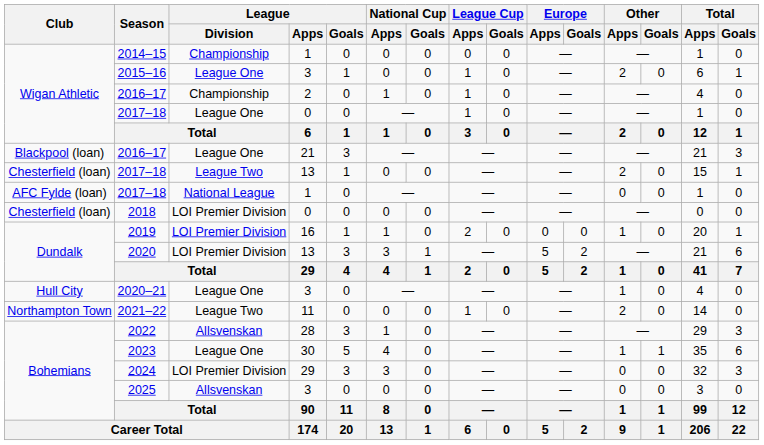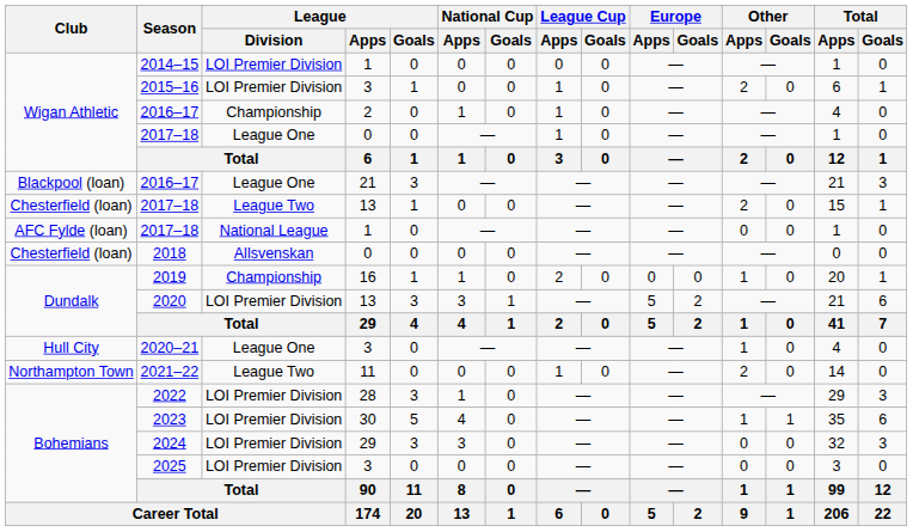2014–15 | League / Division: Championship -> LOI Premier Division
2015–16 | League / Division: League One -> LOI Premier Division
2018 | League / Division: LOI Premier Division -> Allsvenskan
2019 | League / Division: LOI Premier Division -> Championship
2022 | League / Division: Allsvenskan -> LOI Premier Division
2023 | League / Division: League One -> LOI Premier Division
2025 | League / Division: Allsvenskan -> LOI Premier Division
